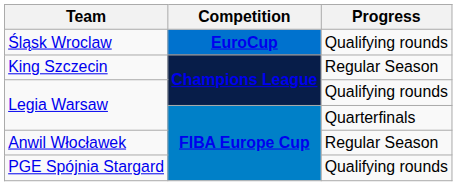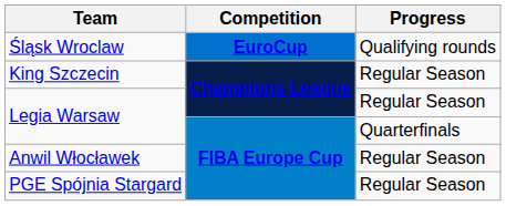Legia Warsaw / Champions League | Progress: Qualifying rounds -> Regular Season
PGE Spójnia Stargard | Progress: Qualifying rounds -> Regular Season
